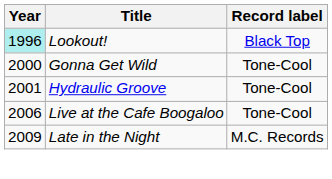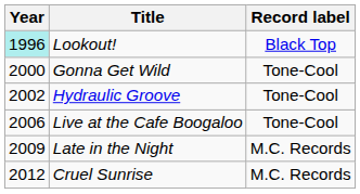Hydraulic Groove | Year: 2001 -> 2002
+ row: 2012 | Cruel Sunrise | M.C. Records
